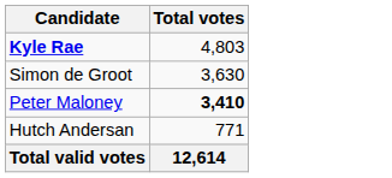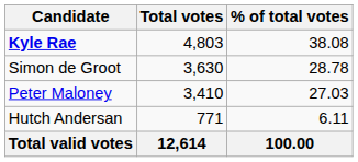+ column: % of total votes | 38.08 | 28.78 | 27.03 | 6.11 | 100.00
Peter Maloney | Total votes: bold -> normal
